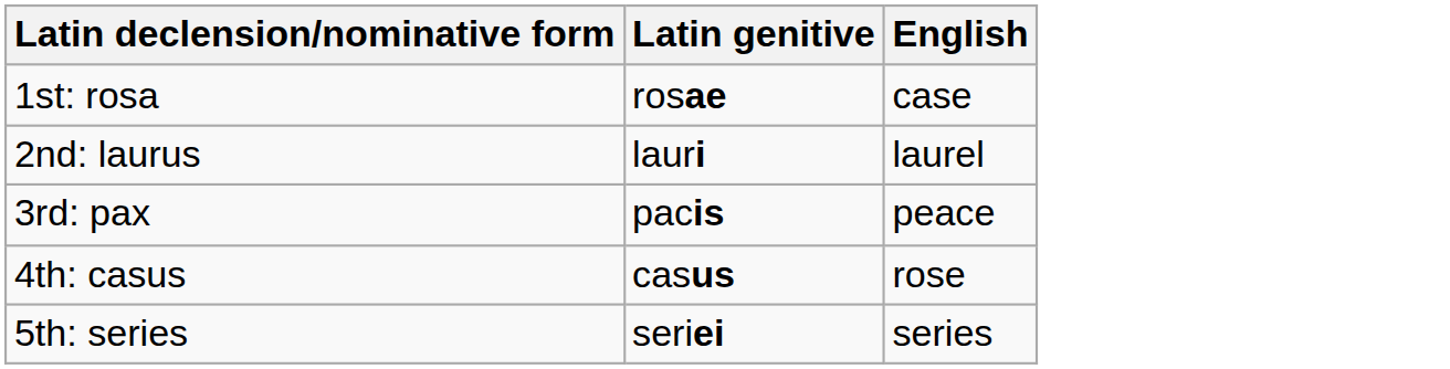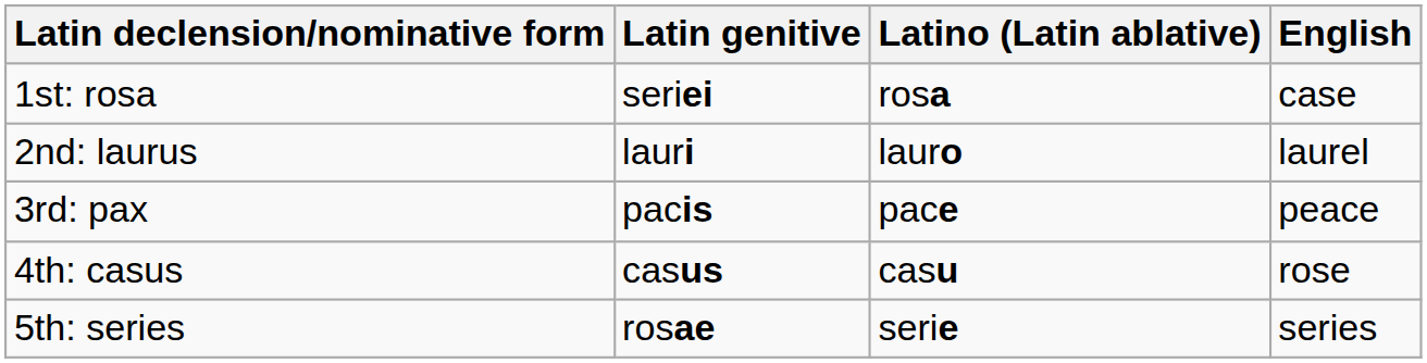+ column: Latino (Latin ablative) | rosa | lauro | pace | casu | serie
1st: rosa | Latin genitive: rosae -> seriei
5th: series | Latin genitive: seriei -> rosae
